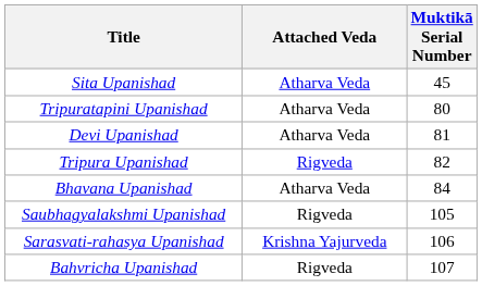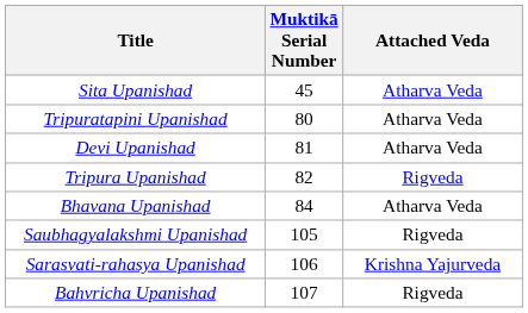columns swapped: Muktikā Serial Number <-> Attached Veda
